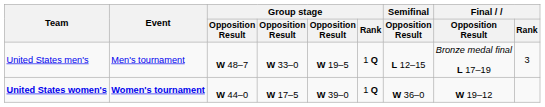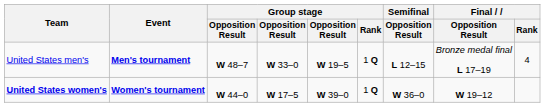United States men's | Event: normal -> bold
United States men's | Final / Rank: 3 -> 4
